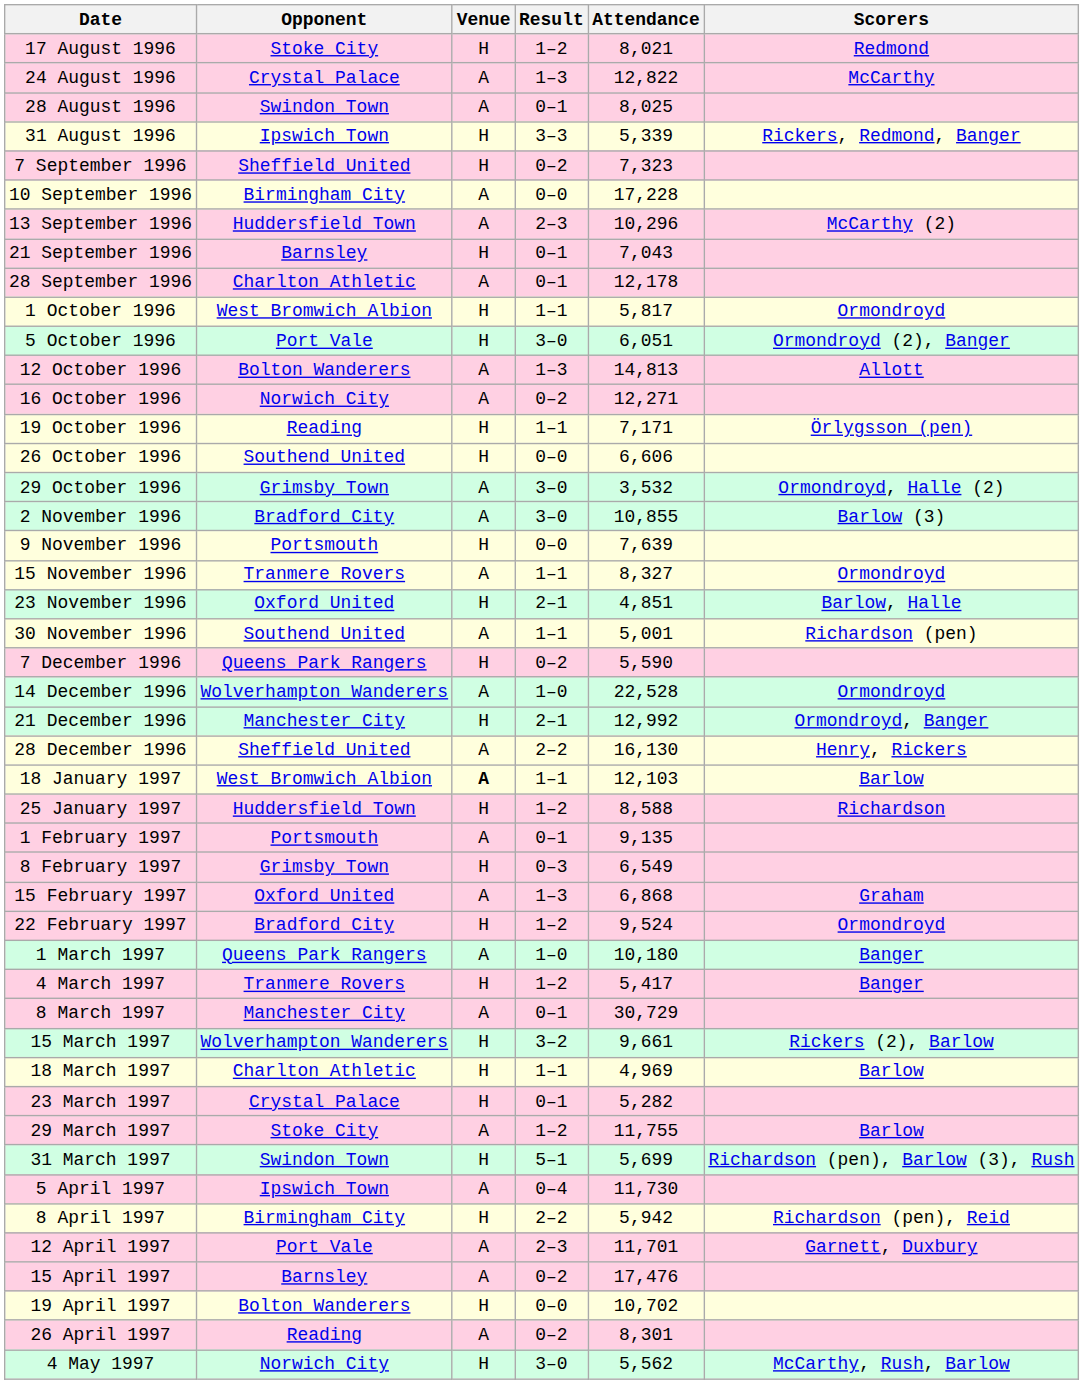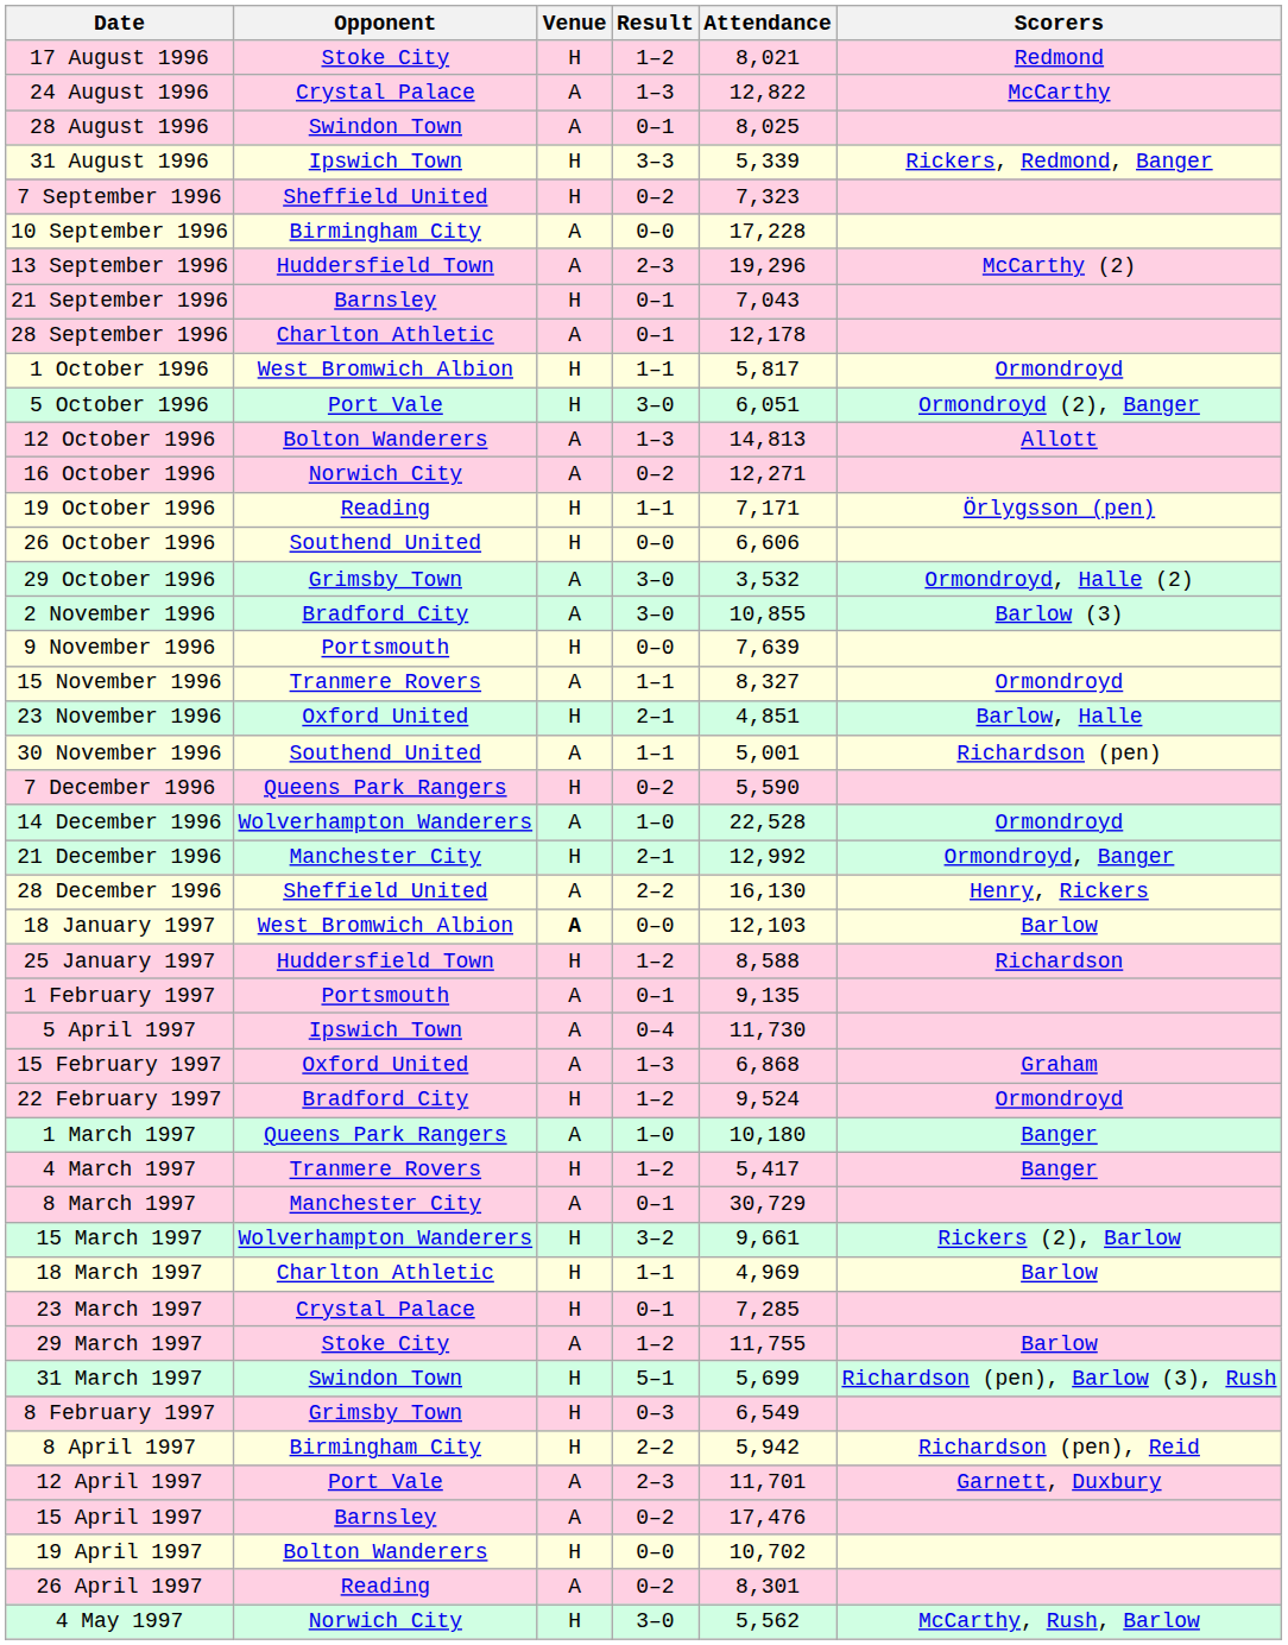13 September 1996 | Attendance: 10,296 -> 19,296
18 January 1997 | Result: 1–1 -> 0–0
rows swapped: 8 February 1997 <-> 5 April 1997
23 March 1997 | Attendance: 5,282 -> 7,285
